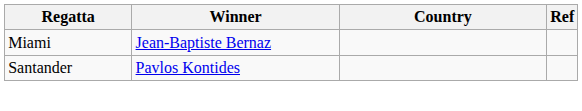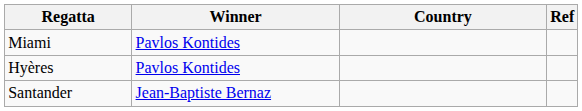Miami | Winner: Jean-Baptiste Bernaz -> Pavlos Kontides
+ row: Hyères | Pavlos Kontides
Santander | Winner: Pavlos Kontides -> Jean-Baptiste Bernaz
